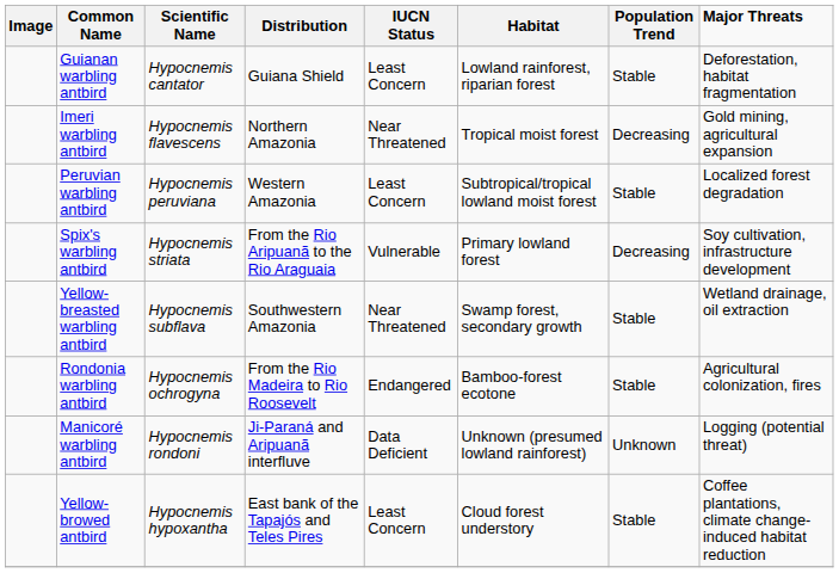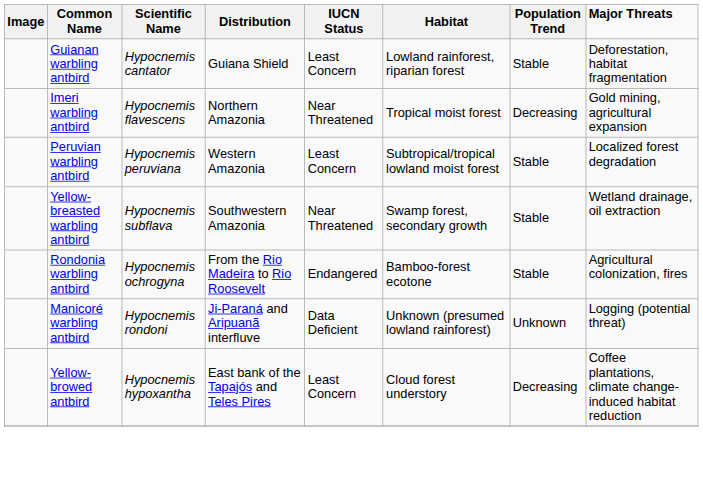- row: Spix's warbling antbird | Hypocnemis striata | From the Rio Aripuanã to the Rio Araguaia | Vulnerable | Primary lowland forest | Decreasing | Soy cultivation, infrastructure development
Yellow-browed antbird | Population Trend: Stable -> Decreasing
